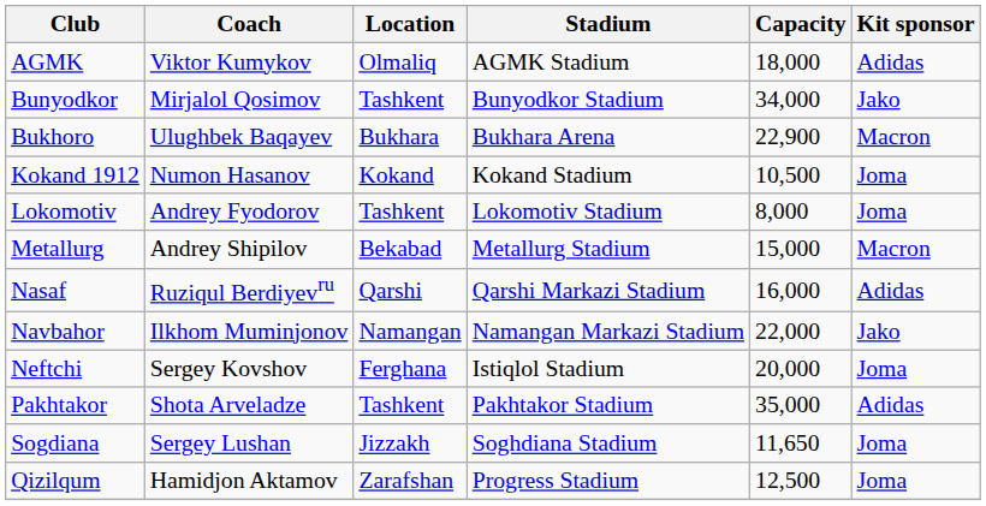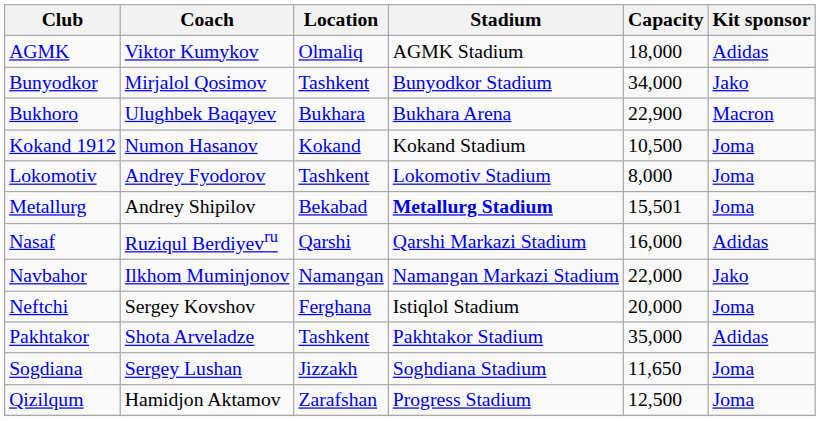Metallurg | Stadium: normal -> bold
Metallurg | Capacity: 15,000 -> 15,501
Metallurg | Kit sponsor: Macron -> Joma
